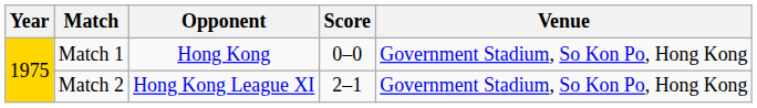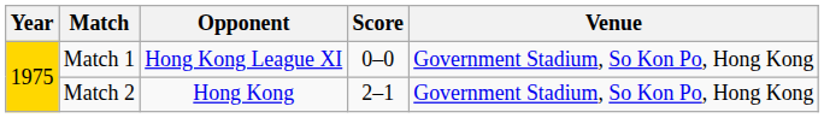Match 1 | Opponent: Hong Kong -> Hong Kong League XI
Match 2 | Opponent: Hong Kong League XI -> Hong Kong
